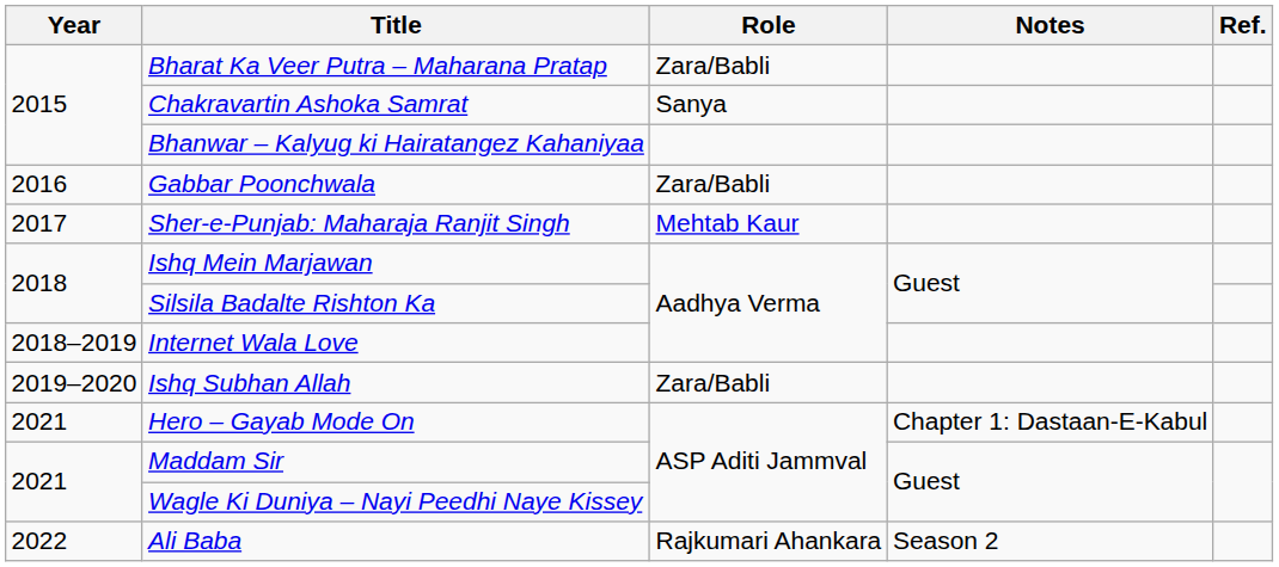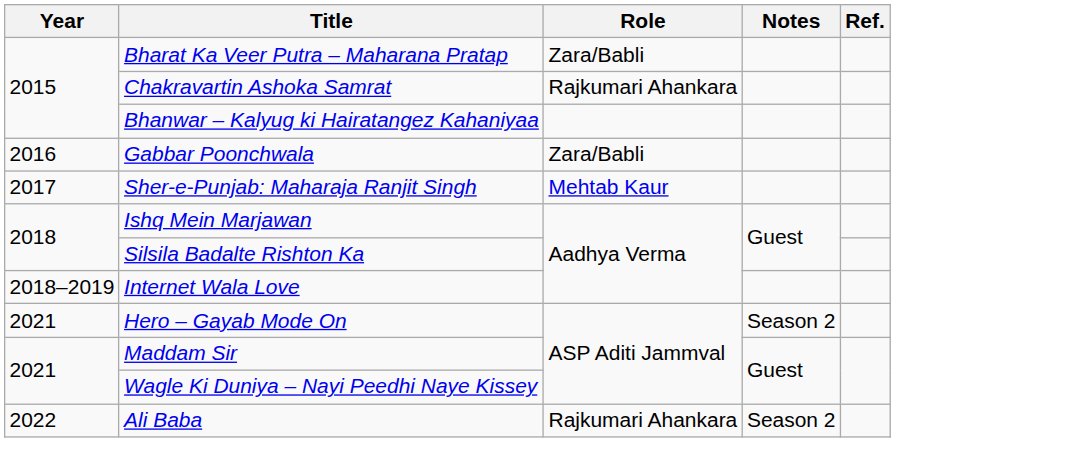Chakravartin Ashoka Samrat | Role: Sanya -> Rajkumari Ahankara
- row: 2019–2020 | Ishq Subhan Allah | Zara/Babli
Hero – Gayab Mode On | Notes: Chapter 1: Dastaan-E-Kabul -> Season 2
